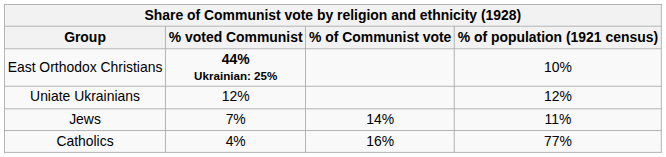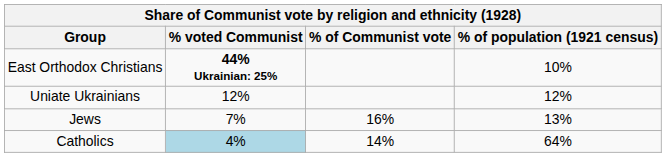Jews | % of Communist vote: 14% -> 16%
Jews | % of population (1921 census): 11% -> 13%
Catholics | % voted Communist: no background -> lightblue background
Catholics | % of Communist vote: 16% -> 14%
Catholics | % of population (1921 census): 77% -> 64%
